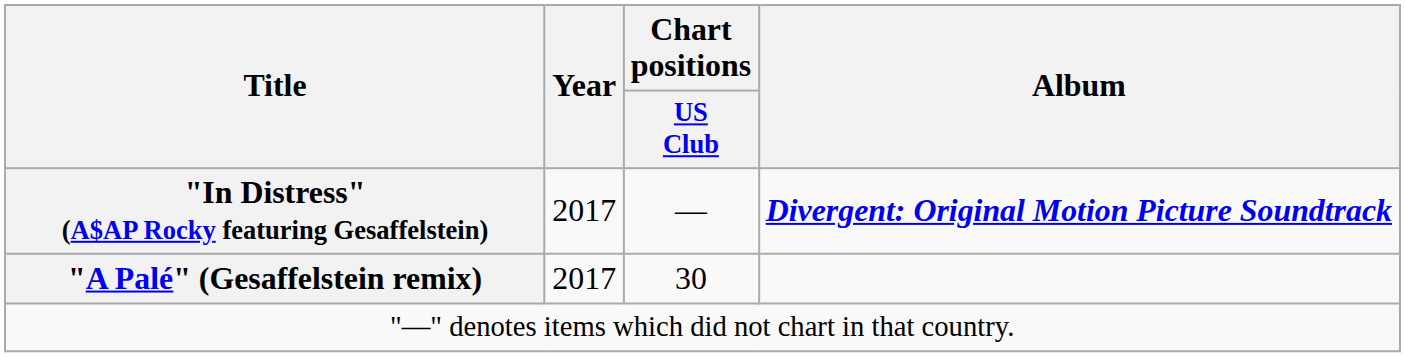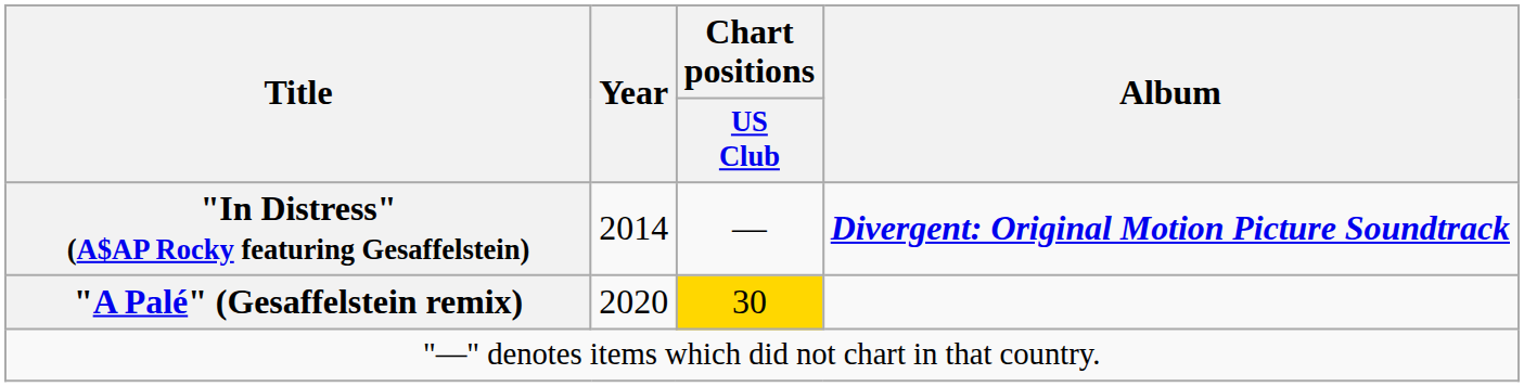"In Distress" (A$AP Rocky featuring Gesaffelstein) | Year: 2017 -> 2014
"A Palé" (Gesaffelstein remix) | Year: 2017 -> 2020
"A Palé" (Gesaffelstein remix) | Chart positions / US Club: no background -> gold background
